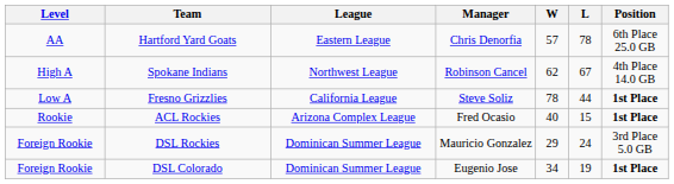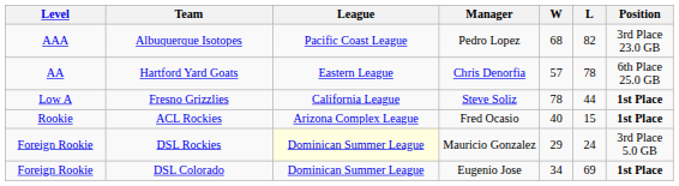+ row: AAA | Albuquerque Isotopes | Pacific Coast League | Pedro Lopez | 68 | 82 | 3rd Place 23.0 GB
- row: High A | Spokane Indians | Northwest League | Robinson Cancel | 62 | 67 | 4th Place 14.0 GB
DSL Rockies | League: no background -> lightyellow background
DSL Colorado | L: 19 -> 69
